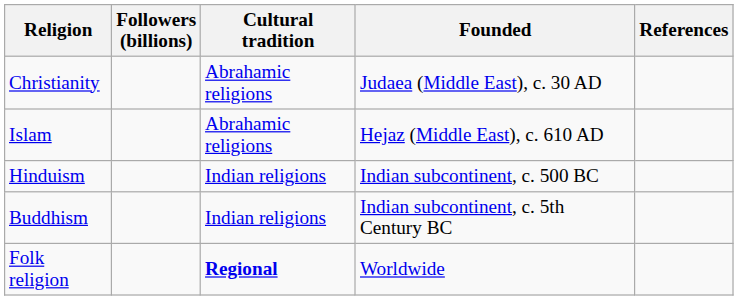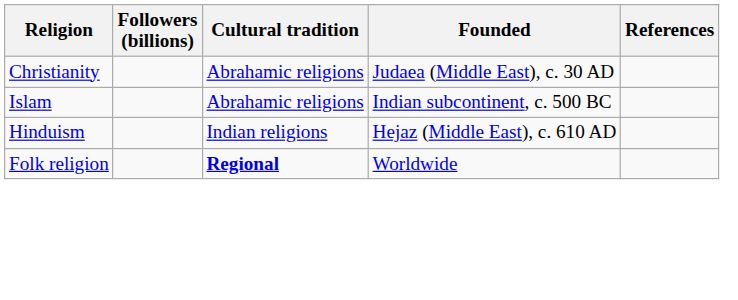Islam | Founded: Hejaz (Middle East), c. 610 AD -> Indian subcontinent, c. 500 BC
Hinduism | Founded: Indian subcontinent, c. 500 BC -> Hejaz (Middle East), c. 610 AD
- row: Buddhism | Indian religions | Indian subcontinent, c. 5th Century BC
